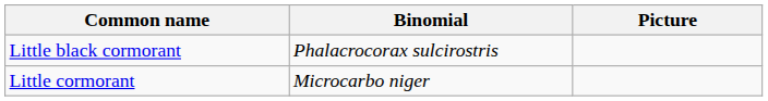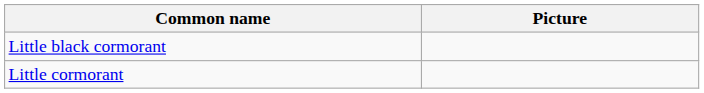- column: Binomial | Phalacrocorax sulcirostris | Microcarbo niger
